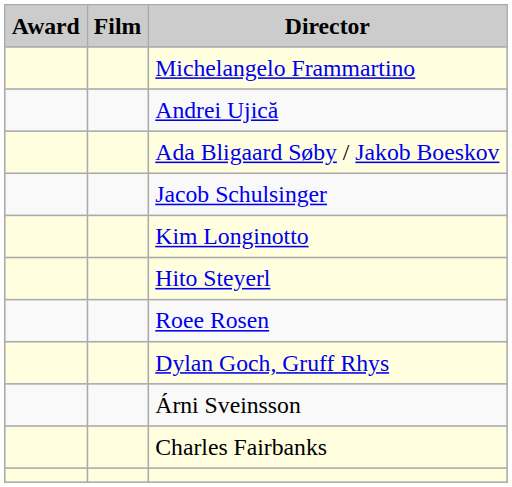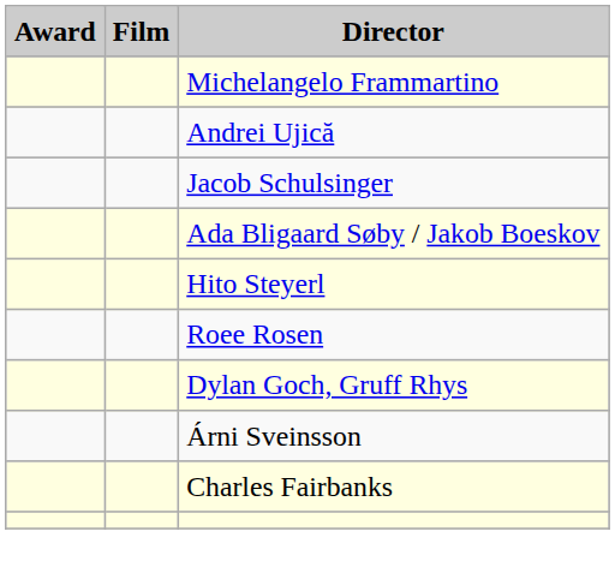rows swapped: Ada Bligaard Søby / Jakob Boeskov <-> Jacob Schulsinger
- row: Kim Longinotto
